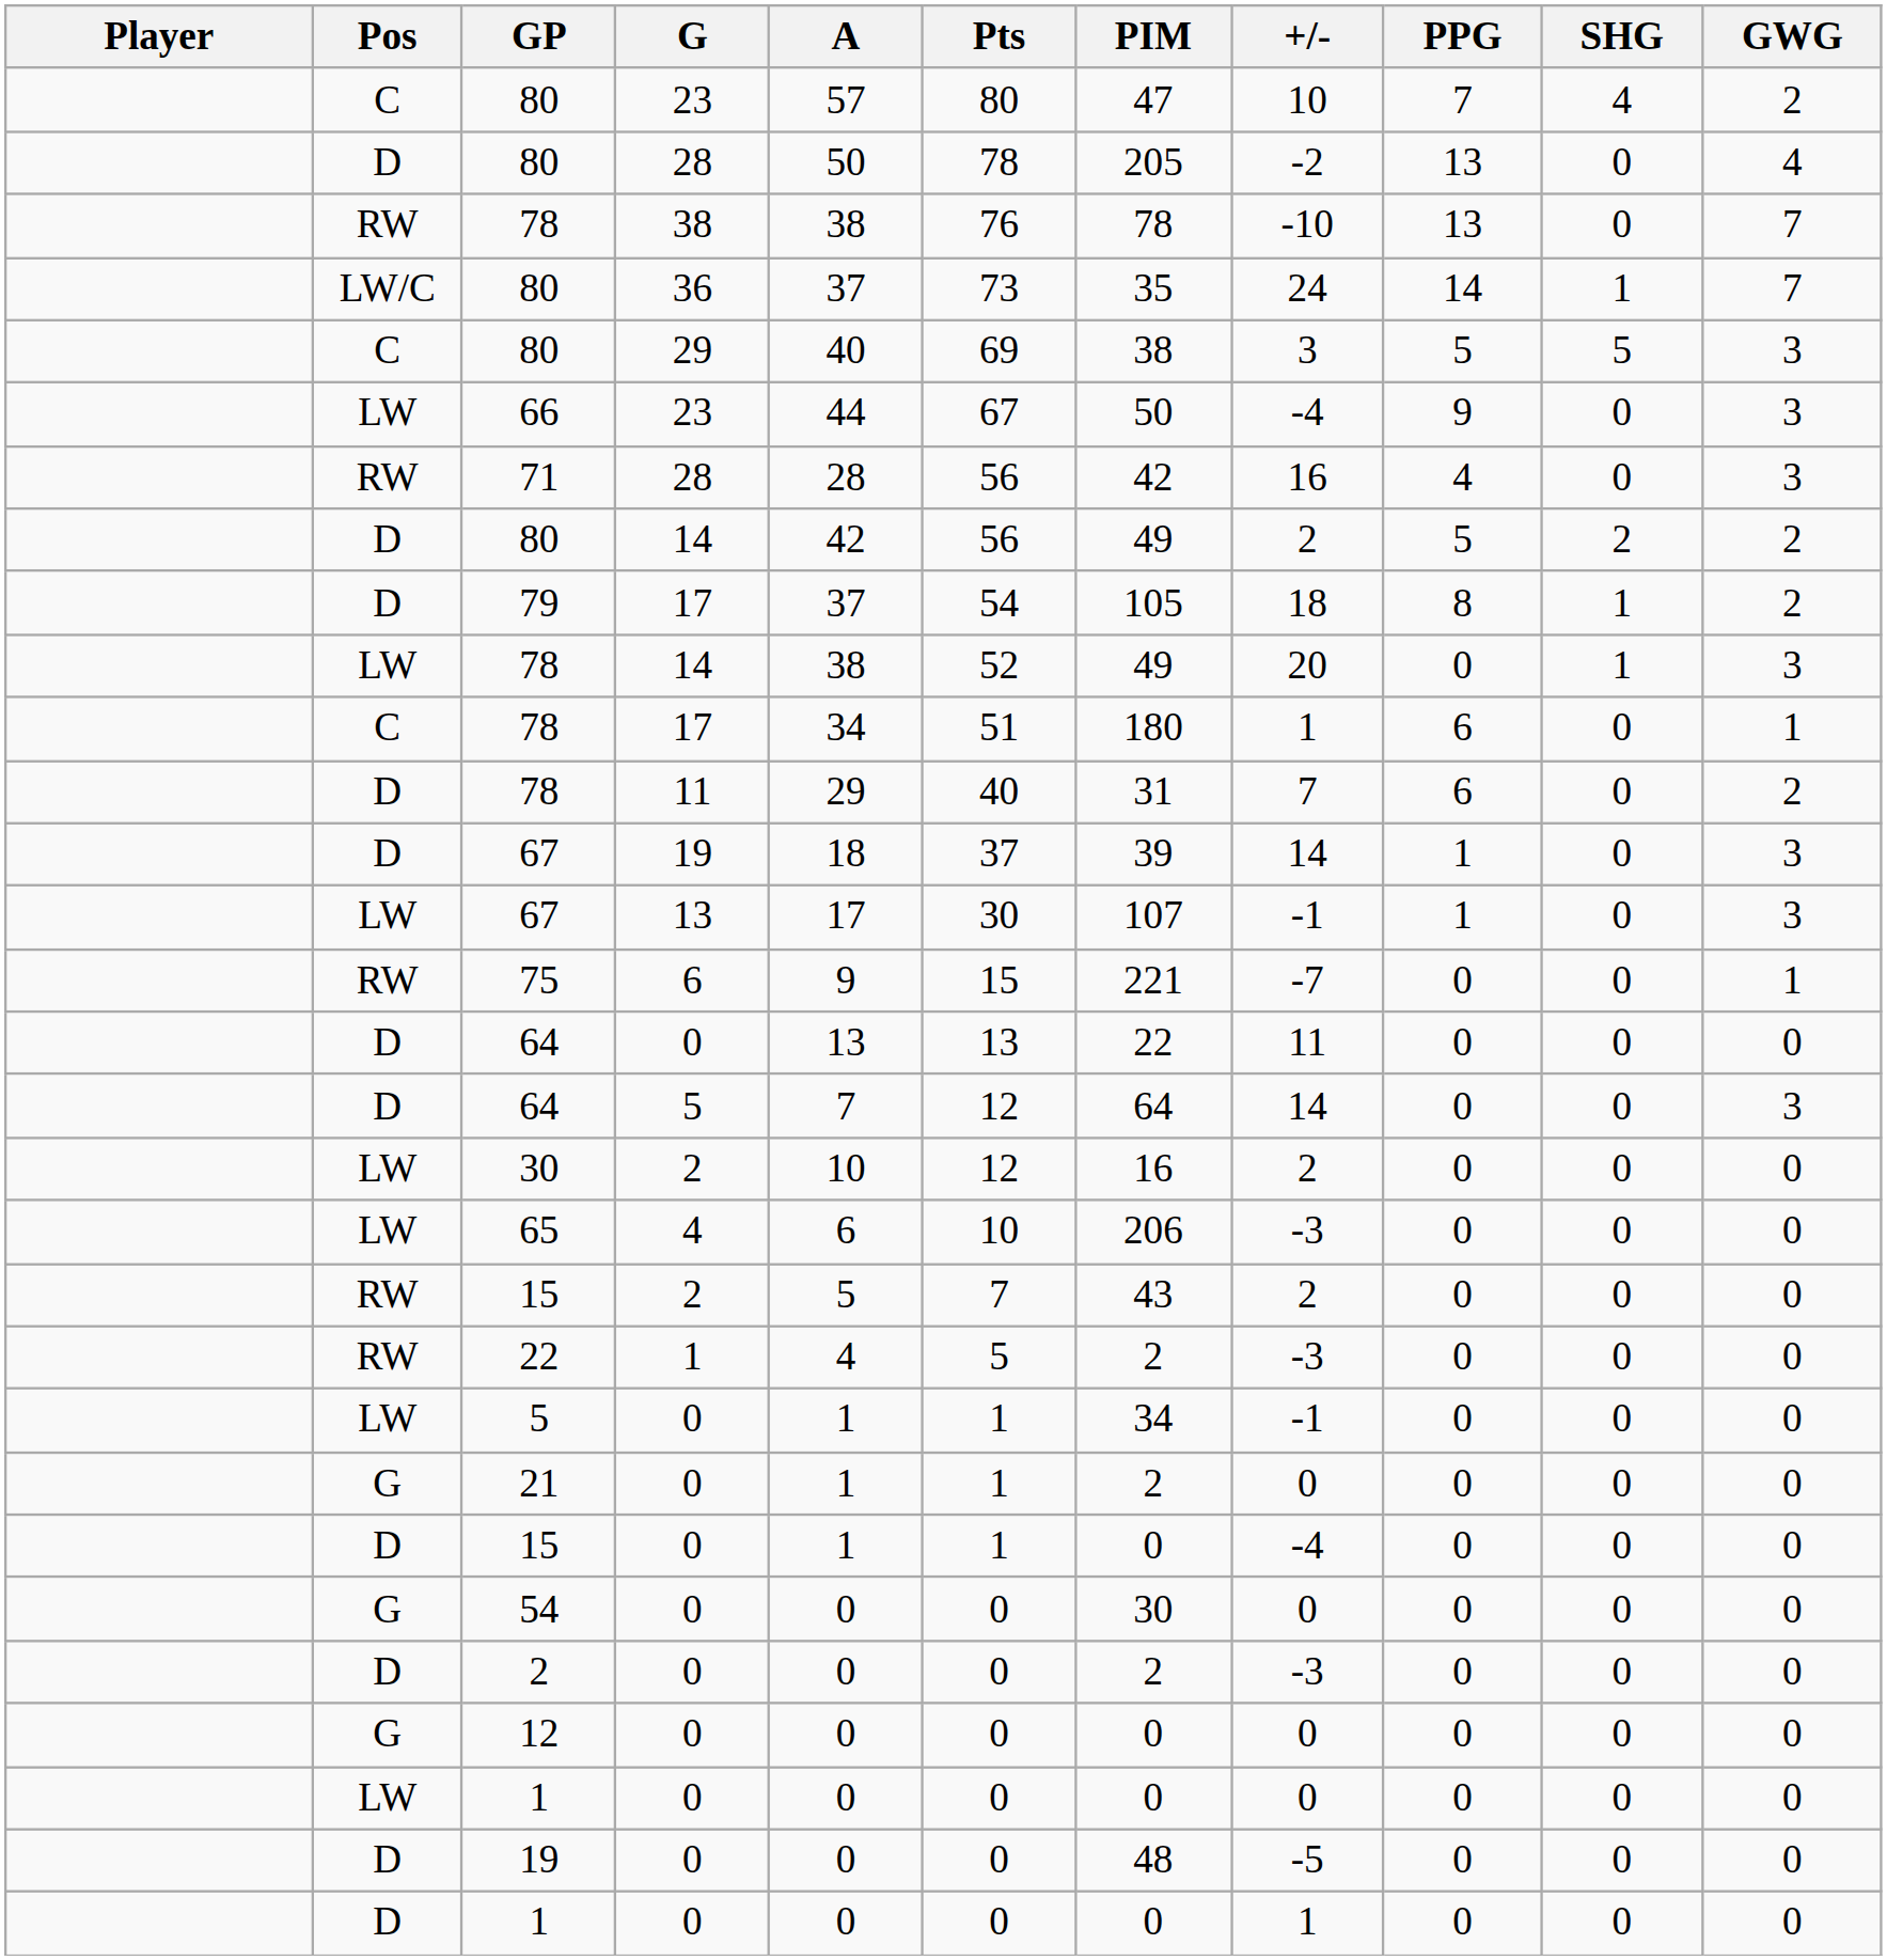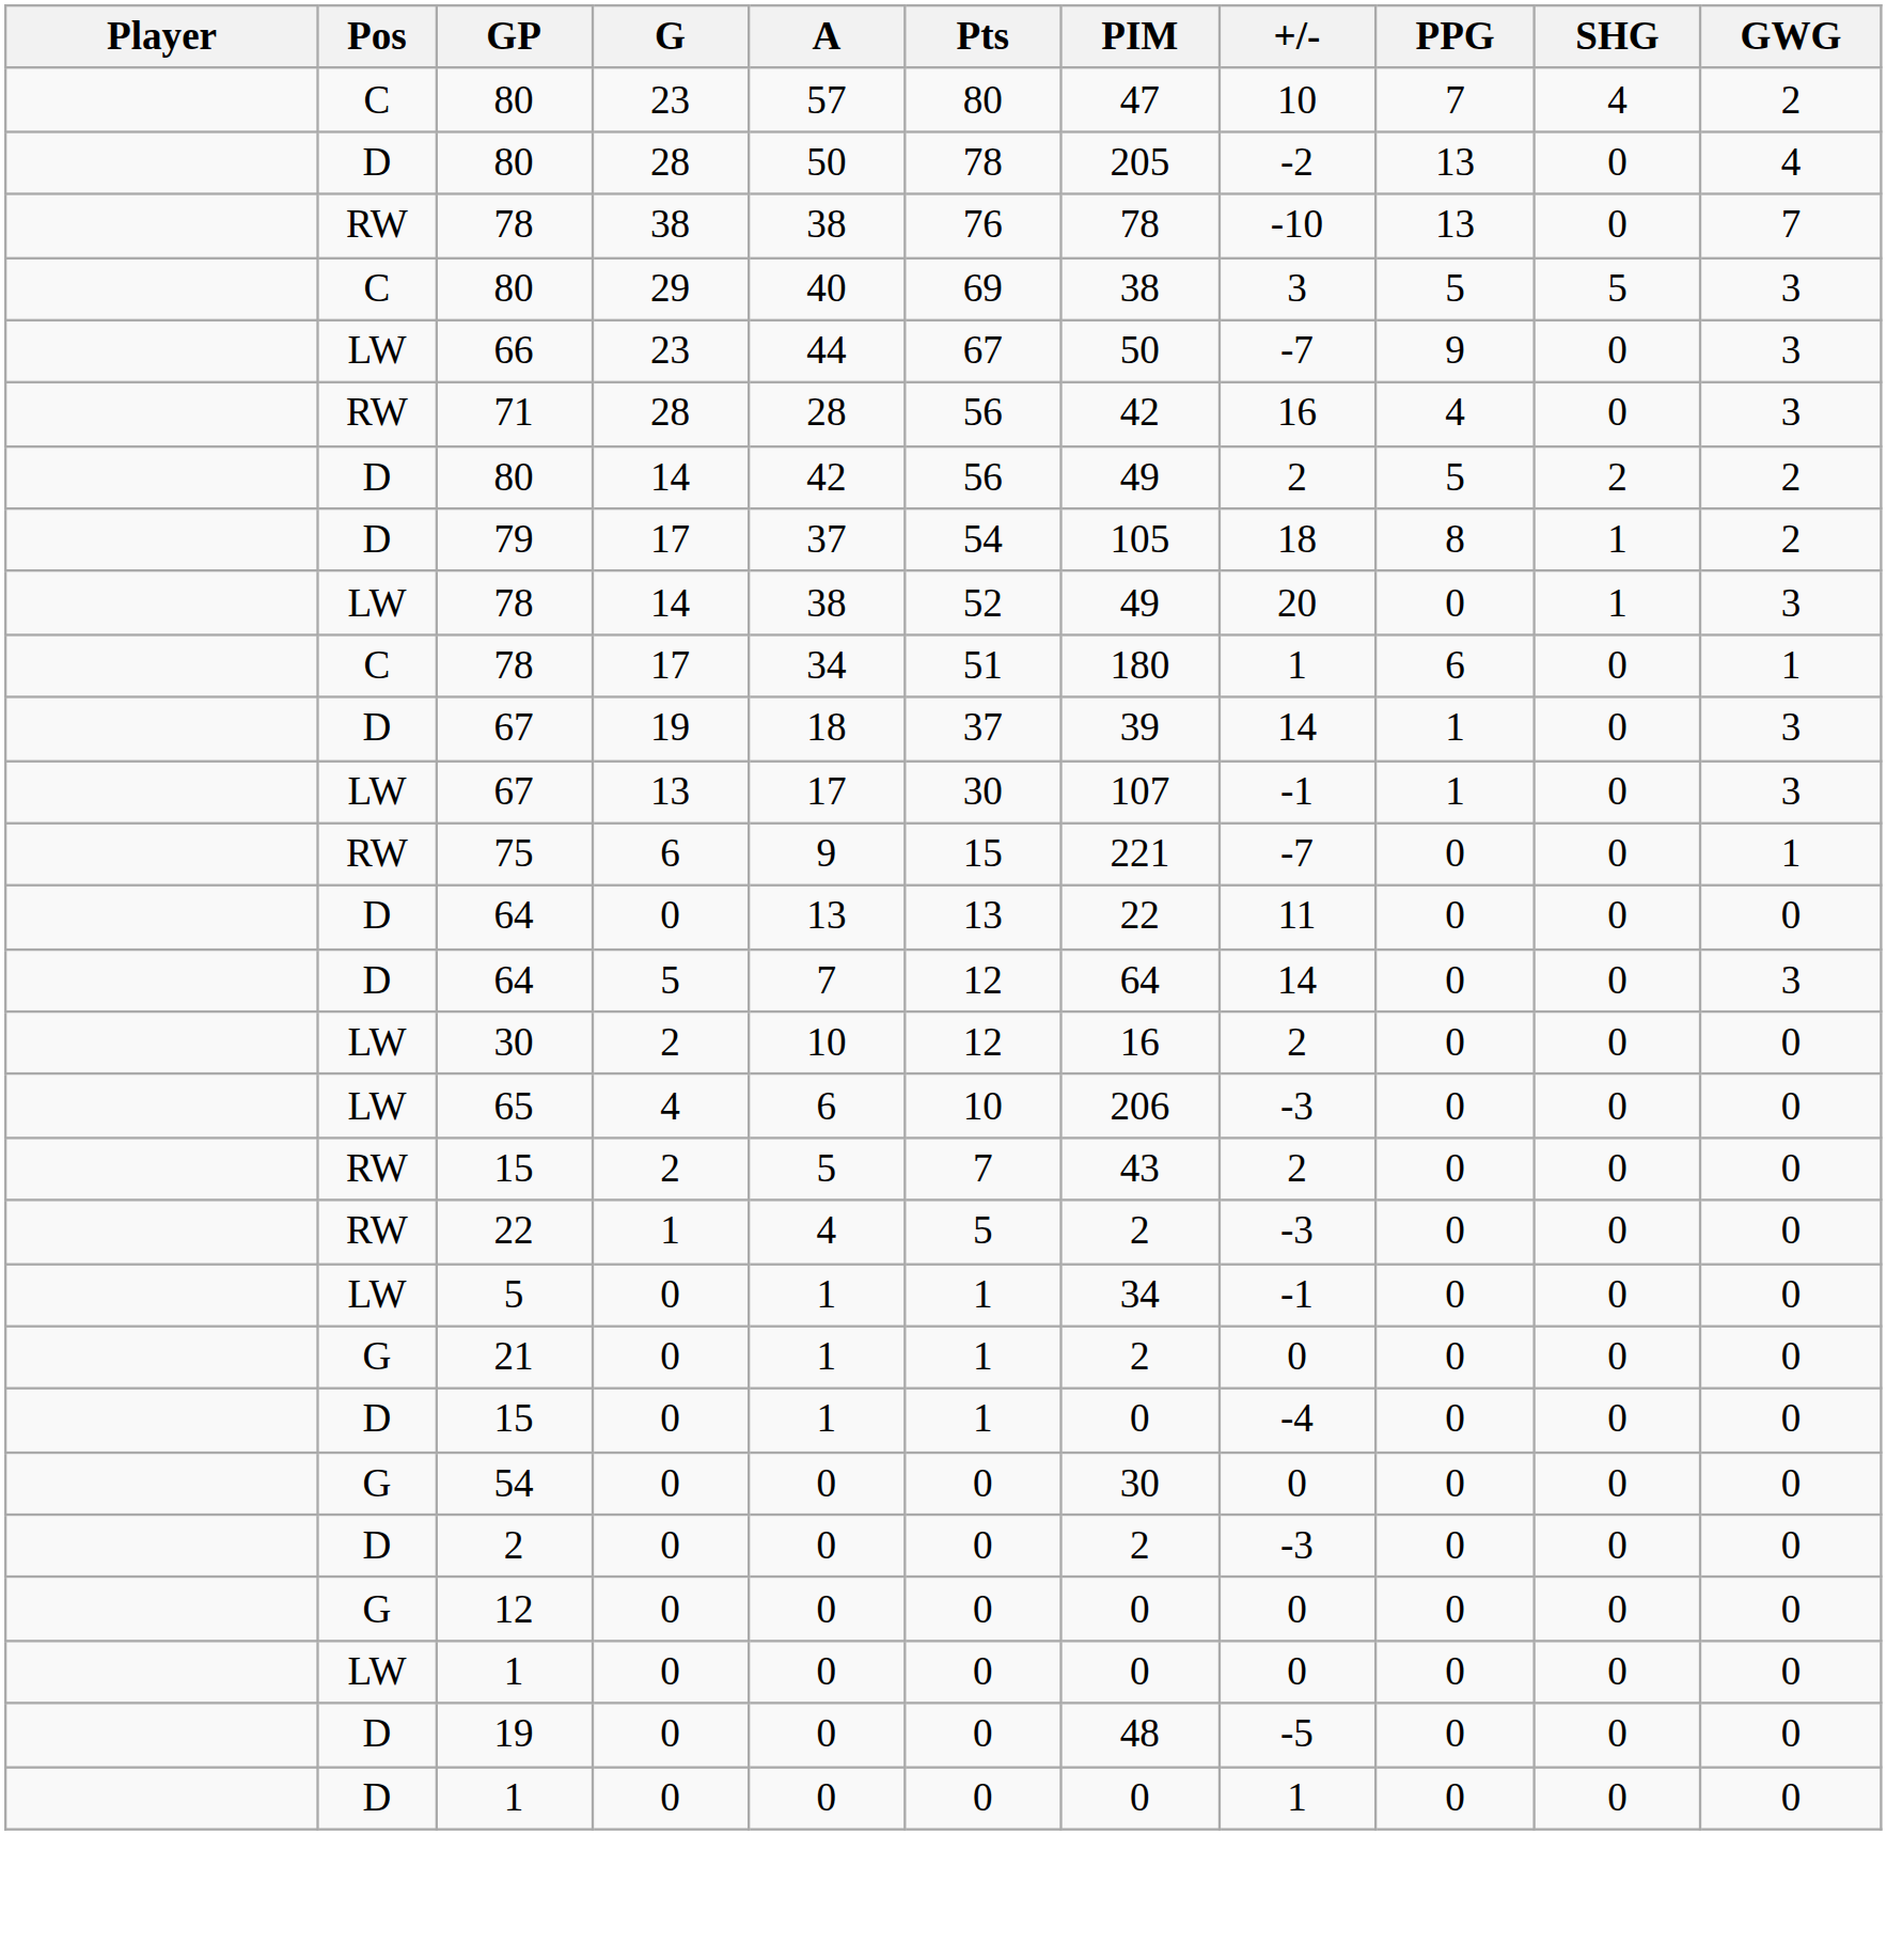- row: LW/C | 80 | 36 | 37 | 73 | 35 | 24 | 14 | 1 | 7
66 | +/-: -4 -> -7
- row: D | 78 | 11 | 29 | 40 | 31 | 7 | 6 | 0 | 2
